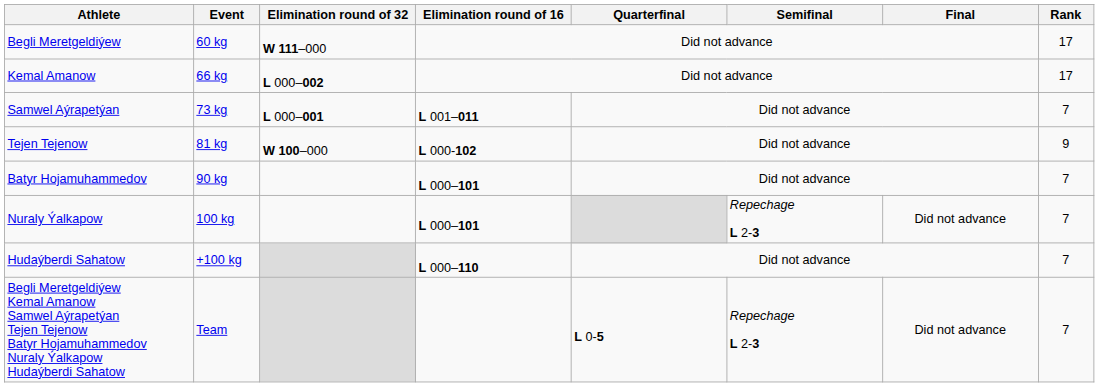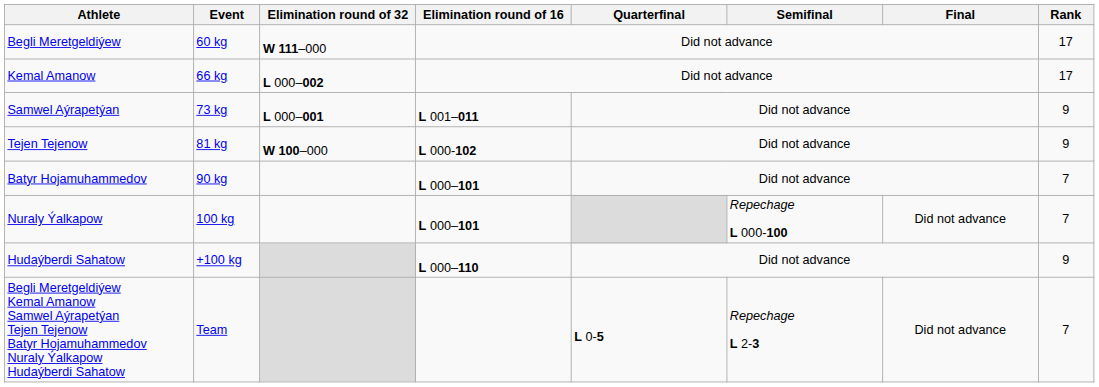Samwel Aýrapetýan | Rank: 7 -> 9
Nuraly Ýalkapow | Semifinal: Repechage L 2-3 -> Repechage L 000-100
Hudaýberdi Sahatow | Rank: 7 -> 9
